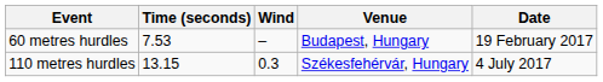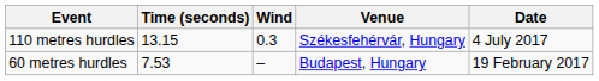rows swapped: 60 metres hurdles <-> 110 metres hurdles
